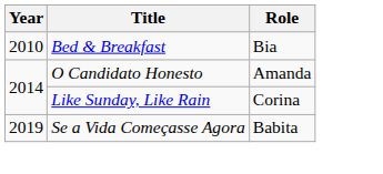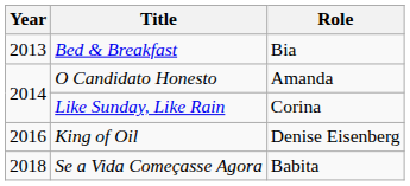Bed & Breakfast | Year: 2010 -> 2013
+ row: 2016 | King of Oil | Denise Eisenberg
Se a Vida Começasse Agora | Year: 2019 -> 2018
